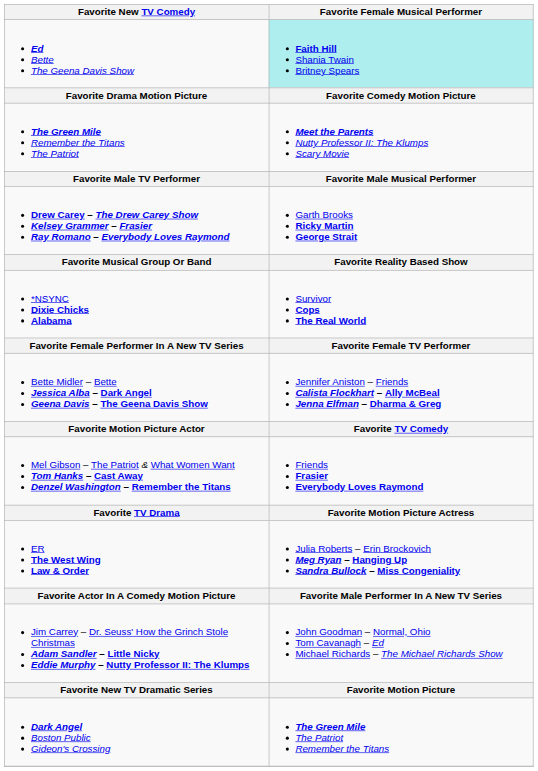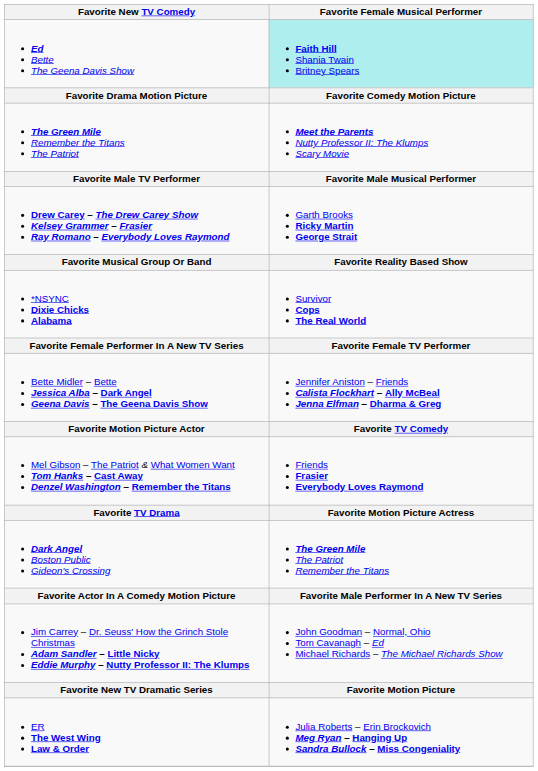rows swapped: ER The West Wing Law & Order <-> Dark Angel Boston Public Gideon's Crossing
